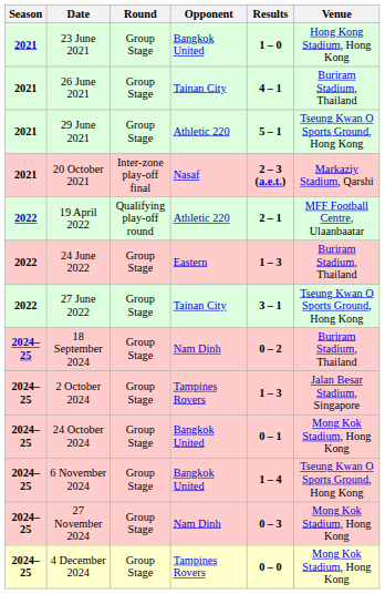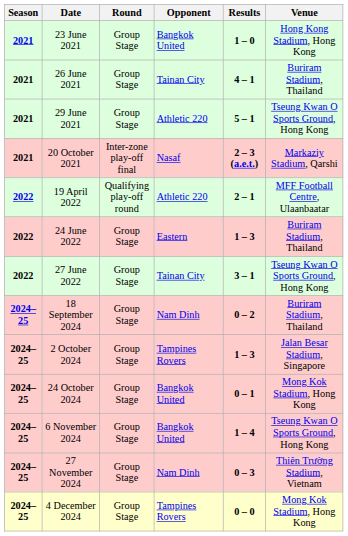27 November 2024 | Venue: Mong Kok Stadium, Hong Kong -> Thiên Trường Stadium, Vietnam
